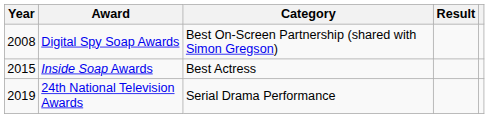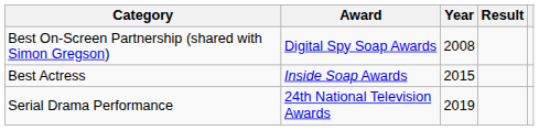columns swapped: Year <-> Category
